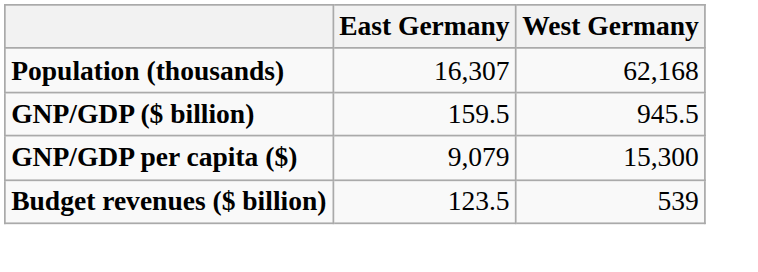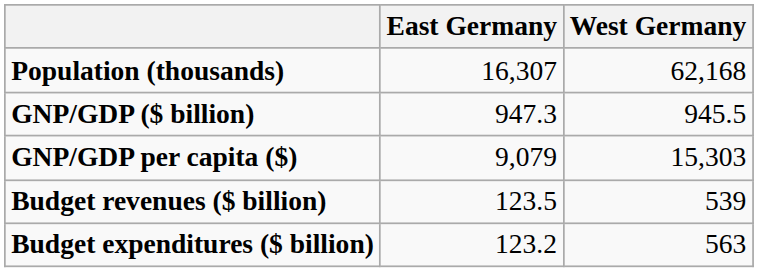GNP/GDP ($ billion) | East Germany: 159.5 -> 947.3
GNP/GDP per capita ($) | West Germany: 15,300 -> 15,303
+ row: Budget expenditures ($ billion) | 123.2 | 563
